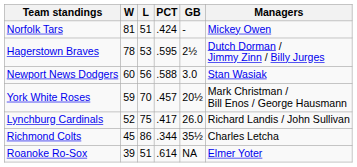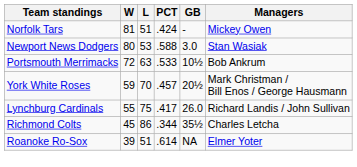- row: Hagerstown Braves | 78 | 53 | .595 | 2½ | Dutch Dorman / Jimmy Zinn / Billy Jurges
Newport News Dodgers | W: 60 -> 80
Newport News Dodgers | L: 56 -> 53
+ row: Portsmouth Merrimacks | 72 | 63 | .533 | 10½ | Bob Ankrum
Lynchburg Cardinals | W: 52 -> 55
